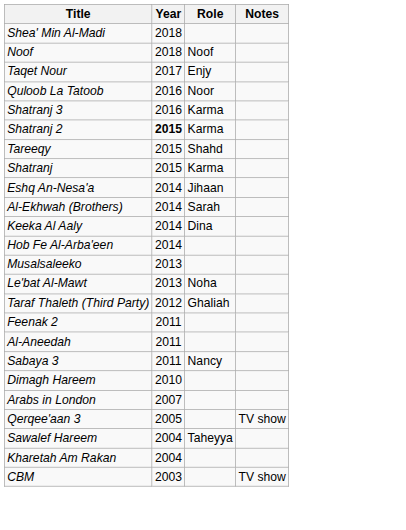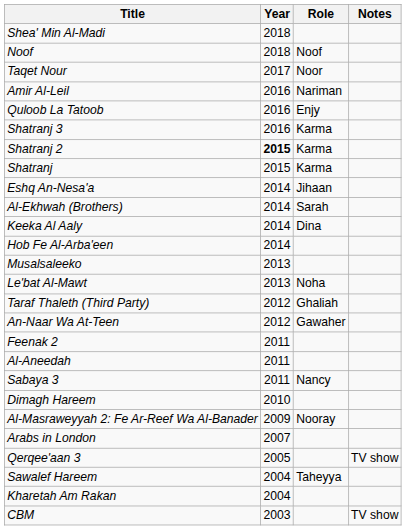Taqet Nour | Role: Enjy -> Noor
+ row: Amir Al-Leil | 2016 | Nariman
Quloob La Tatoob | Role: Noor -> Enjy
- row: Tareeqy | 2015 | Shahd
+ row: An-Naar Wa At-Teen | 2012 | Gawaher
+ row: Al-Masraweyyah 2: Fe Ar-Reef Wa Al-Banader | 2009 | Nooray
